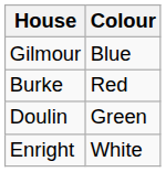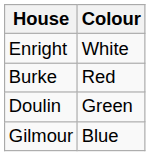rows swapped: Gilmour <-> Enright
